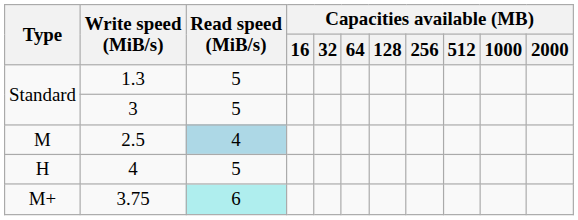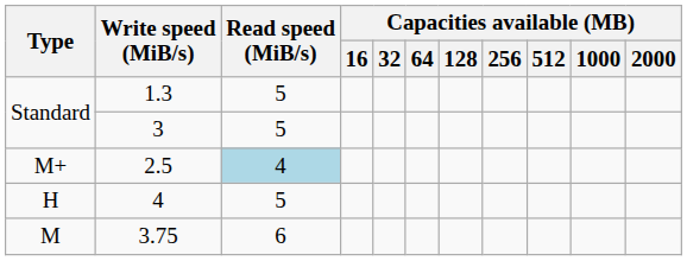2.5 | Type: M -> M+
3.75 | Type: M+ -> M
3.75 | Read speed (MiB/s): paleturquoise background -> no background
